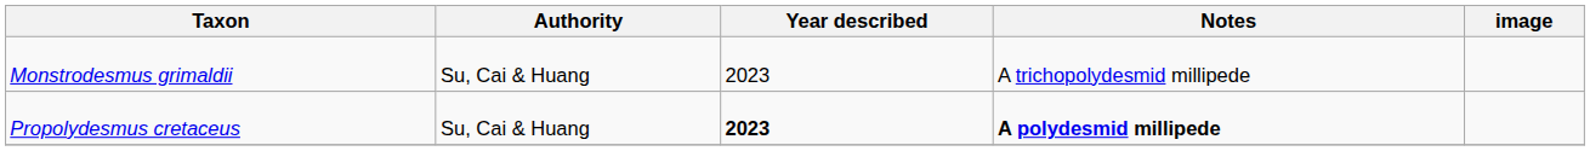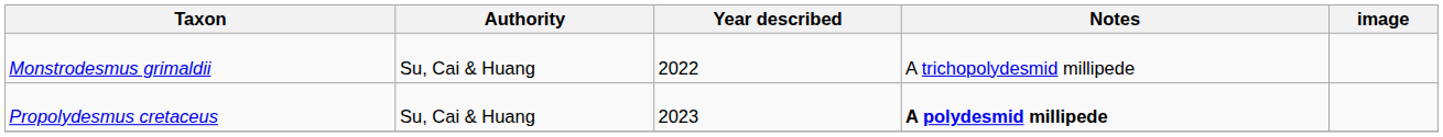Monstrodesmus grimaldii | Year described: 2023 -> 2022
Propolydesmus cretaceus | Year described: bold -> normal
